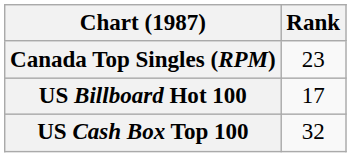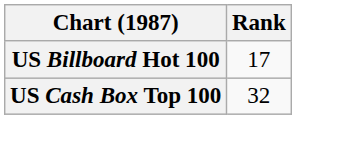- row: Canada Top Singles (RPM) | 23
